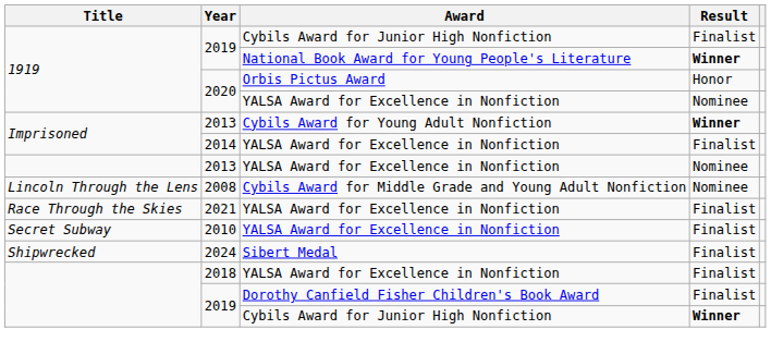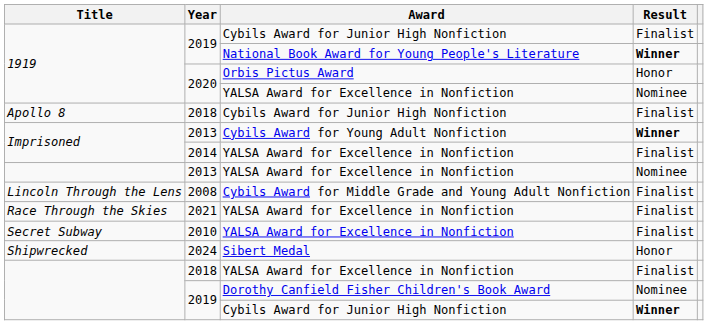+ row: Apollo 8 | 2018 | Cybils Award for Junior High Nonfiction | Finalist
2008 | Result: Nominee -> Finalist
2024 | Result: Finalist -> Honor
2019 / Dorothy Canfield Fisher Children's Book Award | Result: Finalist -> Nominee
